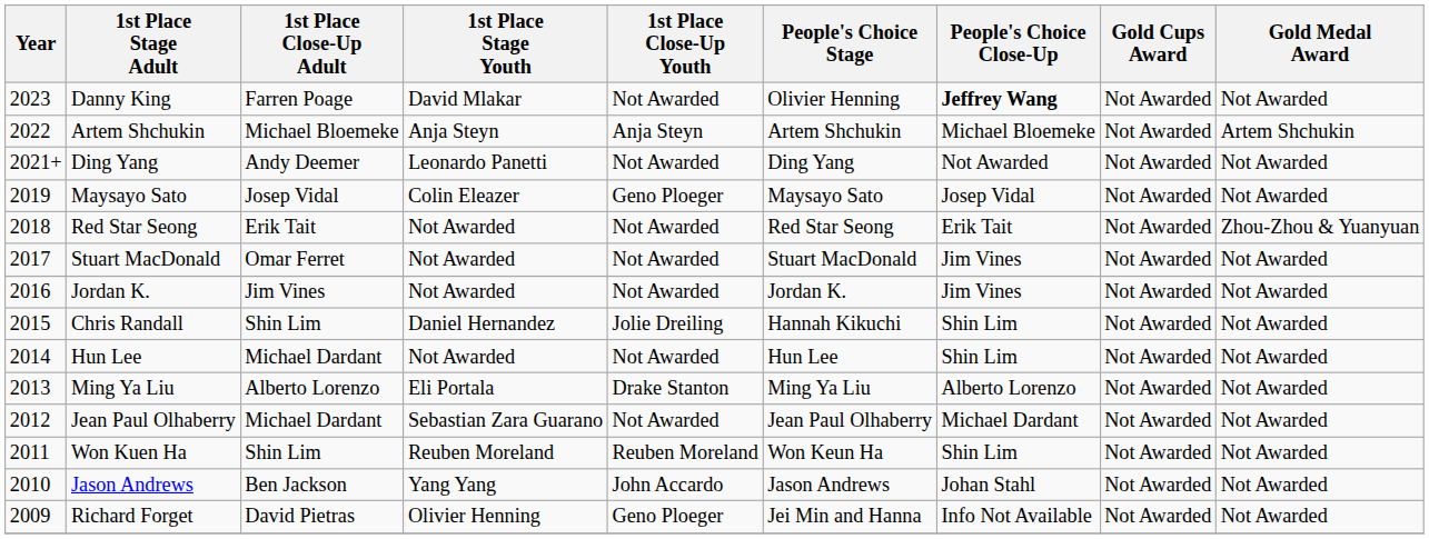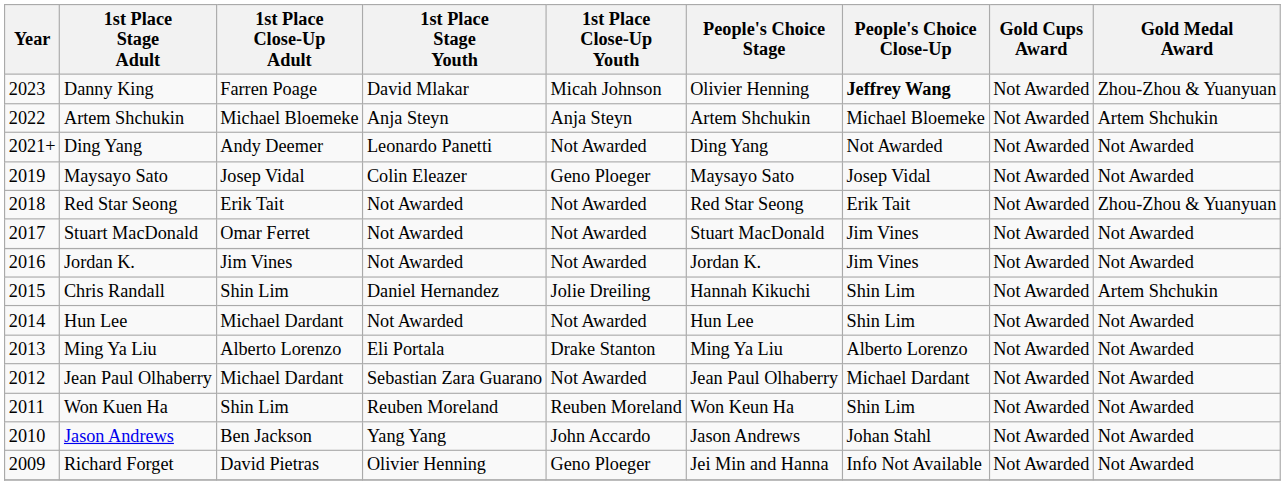Danny King | 1st Place Close-Up Youth: Not Awarded -> Micah Johnson
Danny King | Gold Medal Award: Not Awarded -> Zhou-Zhou & Yuanyuan
Chris Randall | Gold Medal Award: Not Awarded -> Artem Shchukin
